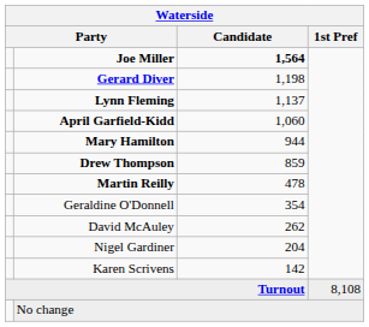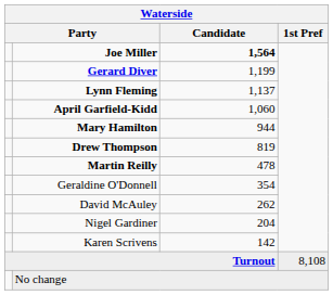Gerard Diver | Candidate: 1,198 -> 1,199
Drew Thompson | Candidate: 859 -> 819
